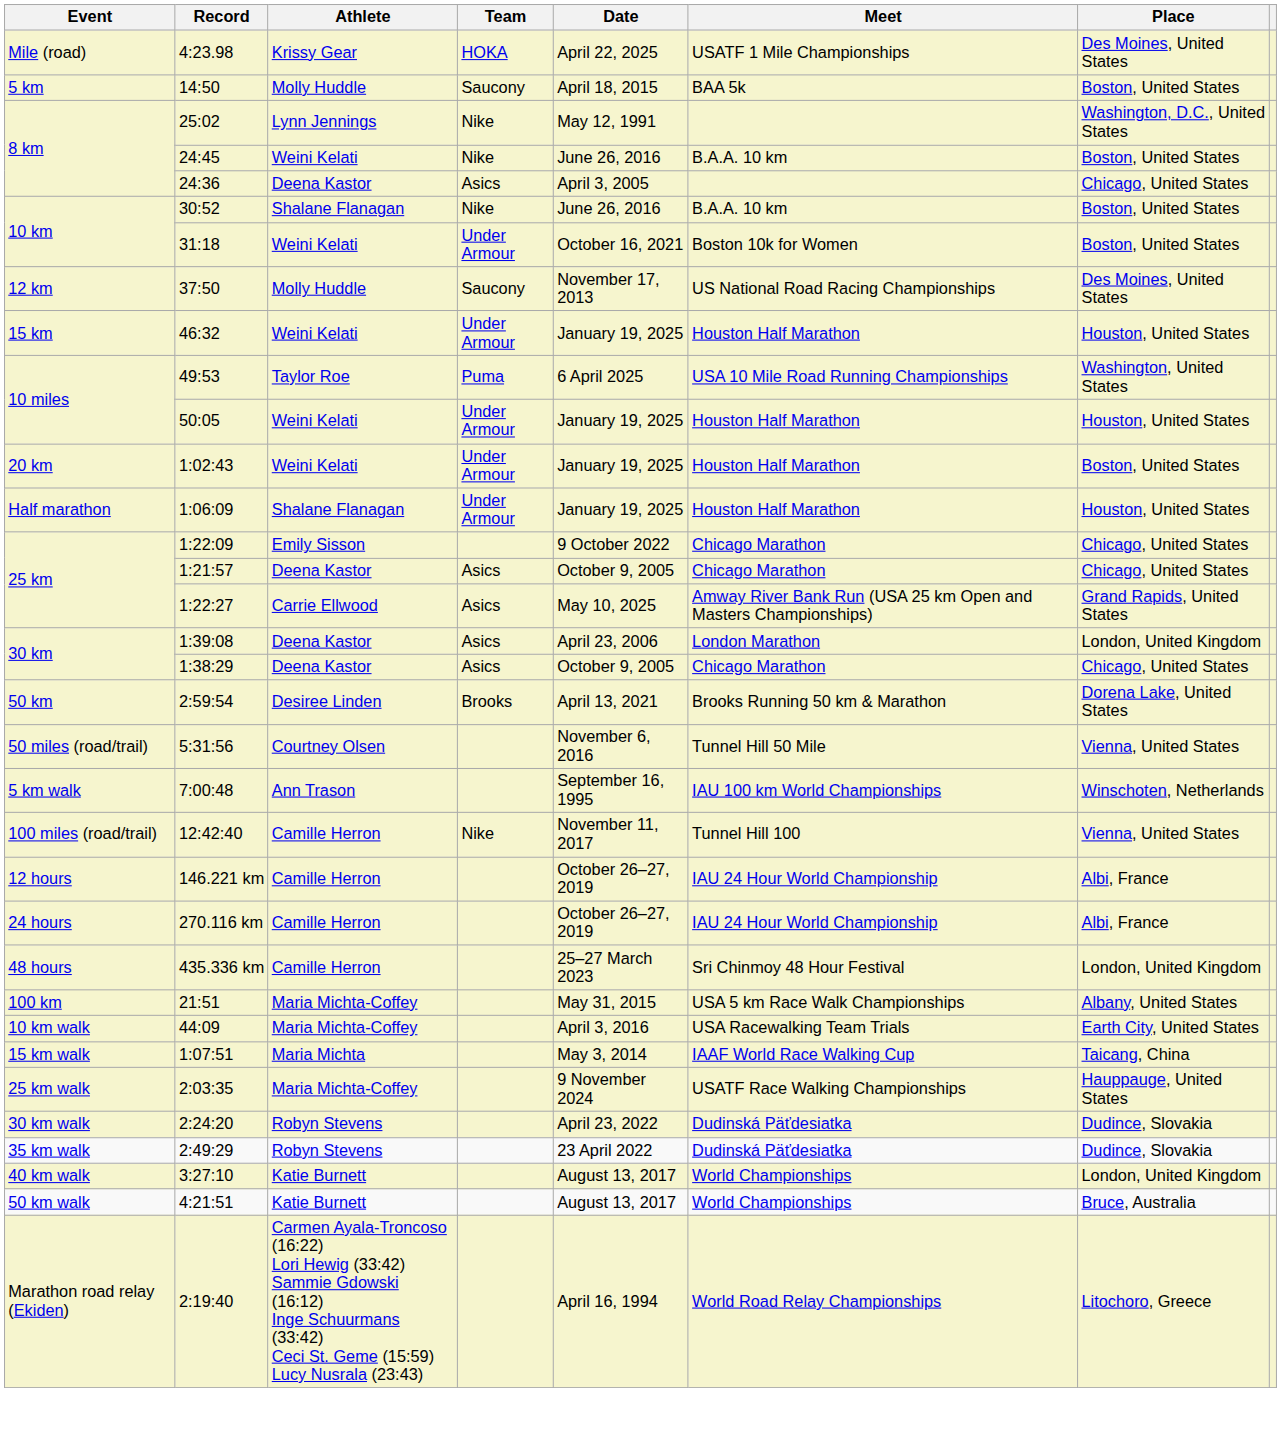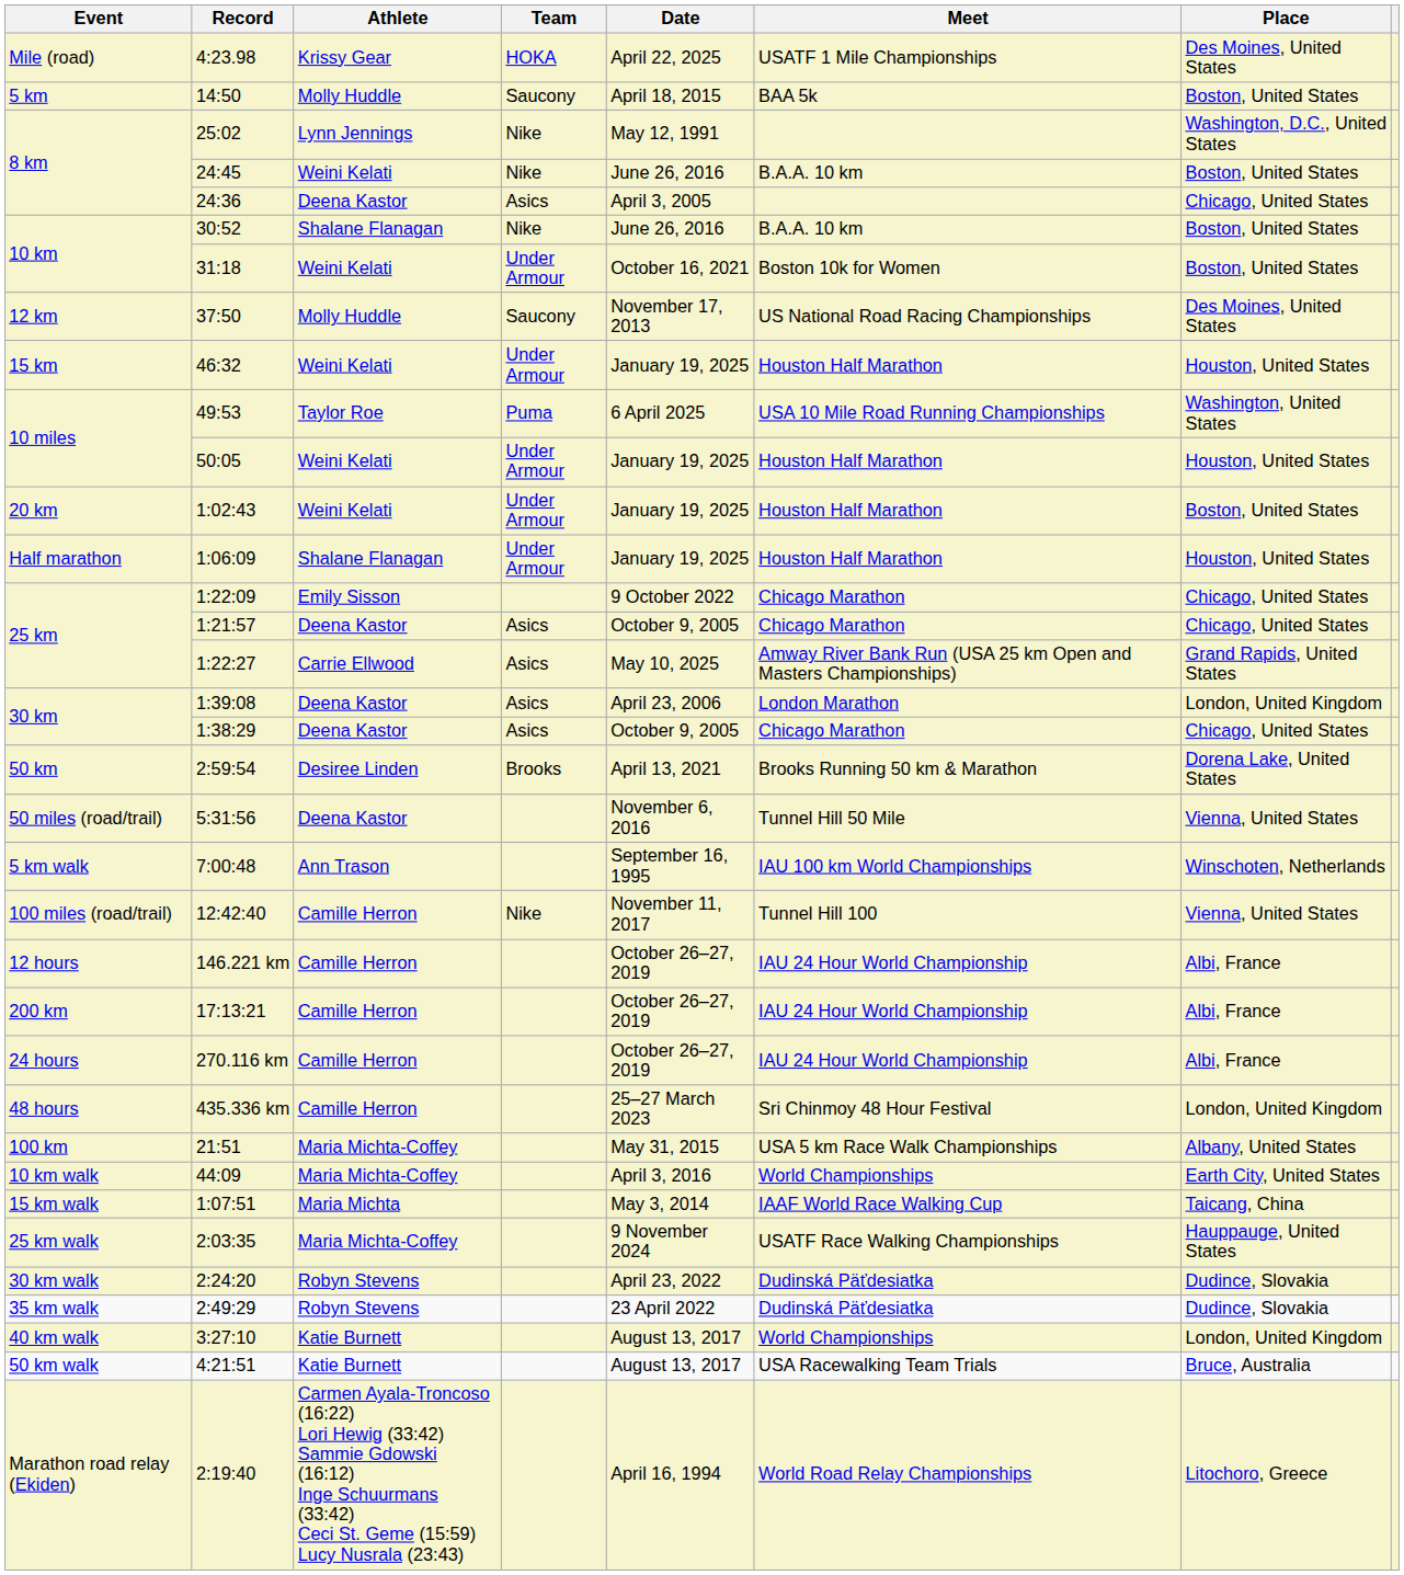5:31:56 | Athlete: Courtney Olsen -> Deena Kastor
+ row: 200 km | 17:13:21 | Camille Herron | October 26–27, 2019 | IAU 24 Hour World Championship | Albi, France
44:09 | Meet: USA Racewalking Team Trials -> World Championships
4:21:51 | Meet: World Championships -> USA Racewalking Team Trials
